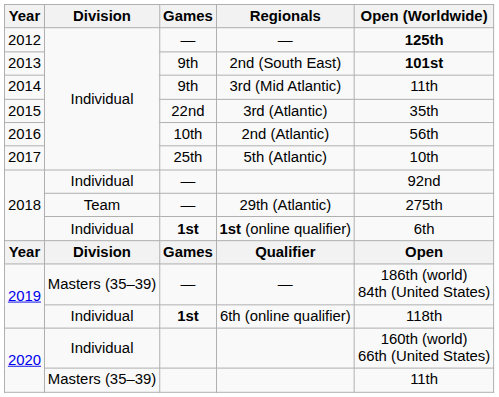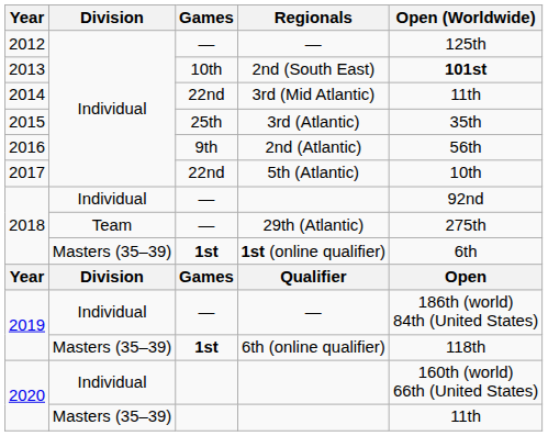2012 / — | Open (Worldwide): bold -> normal
2nd (South East) | Games: 9th -> 10th
3rd (Mid Atlantic) | Games: 9th -> 22nd
3rd (Atlantic) | Games: 22nd -> 25th
2nd (Atlantic) | Games: 10th -> 9th
5th (Atlantic) | Games: 25th -> 22nd
1st (online qualifier) | Division: Individual -> Masters (35–39)
2019 / — | Division: Masters (35–39) -> Individual
6th (online qualifier) | Division: Individual -> Masters (35–39)
